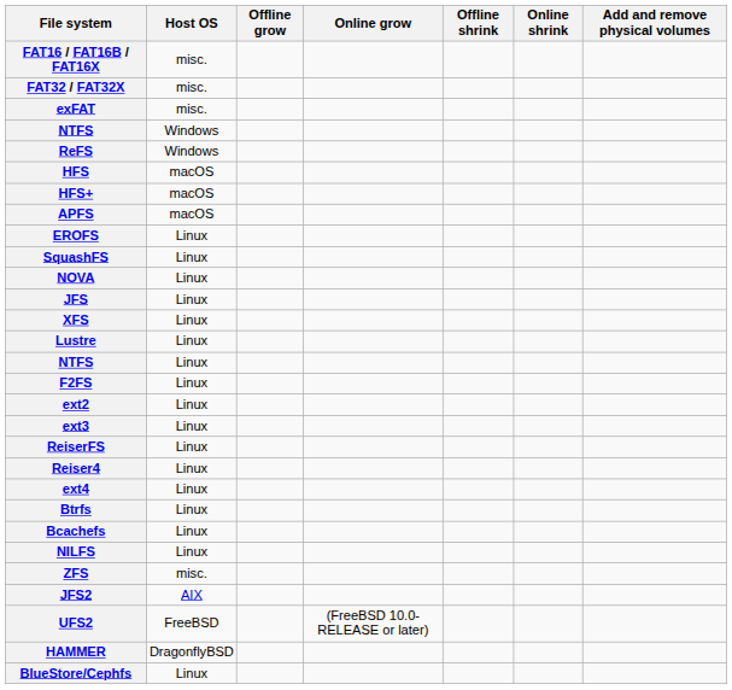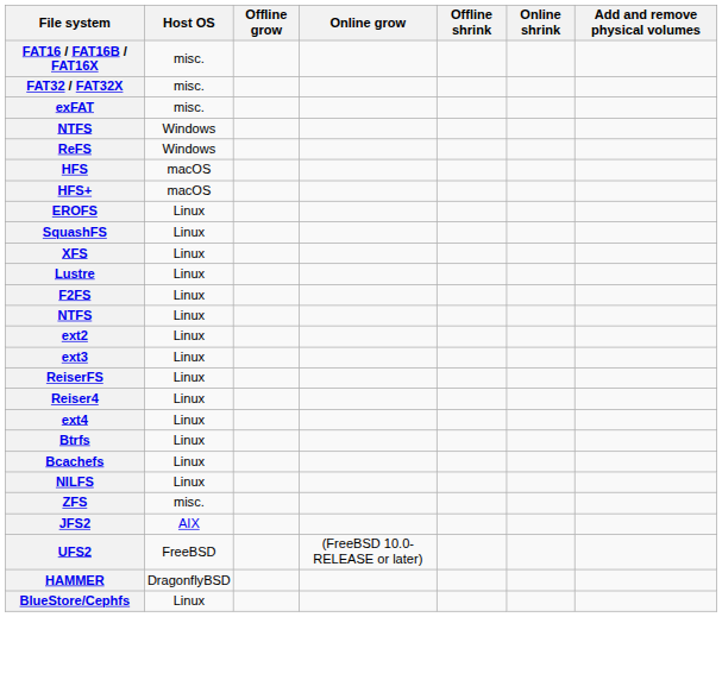- row: APFS | macOS
- row: NOVA | Linux
- row: JFS | Linux
rows swapped: F2FS <-> NTFS / Linux
